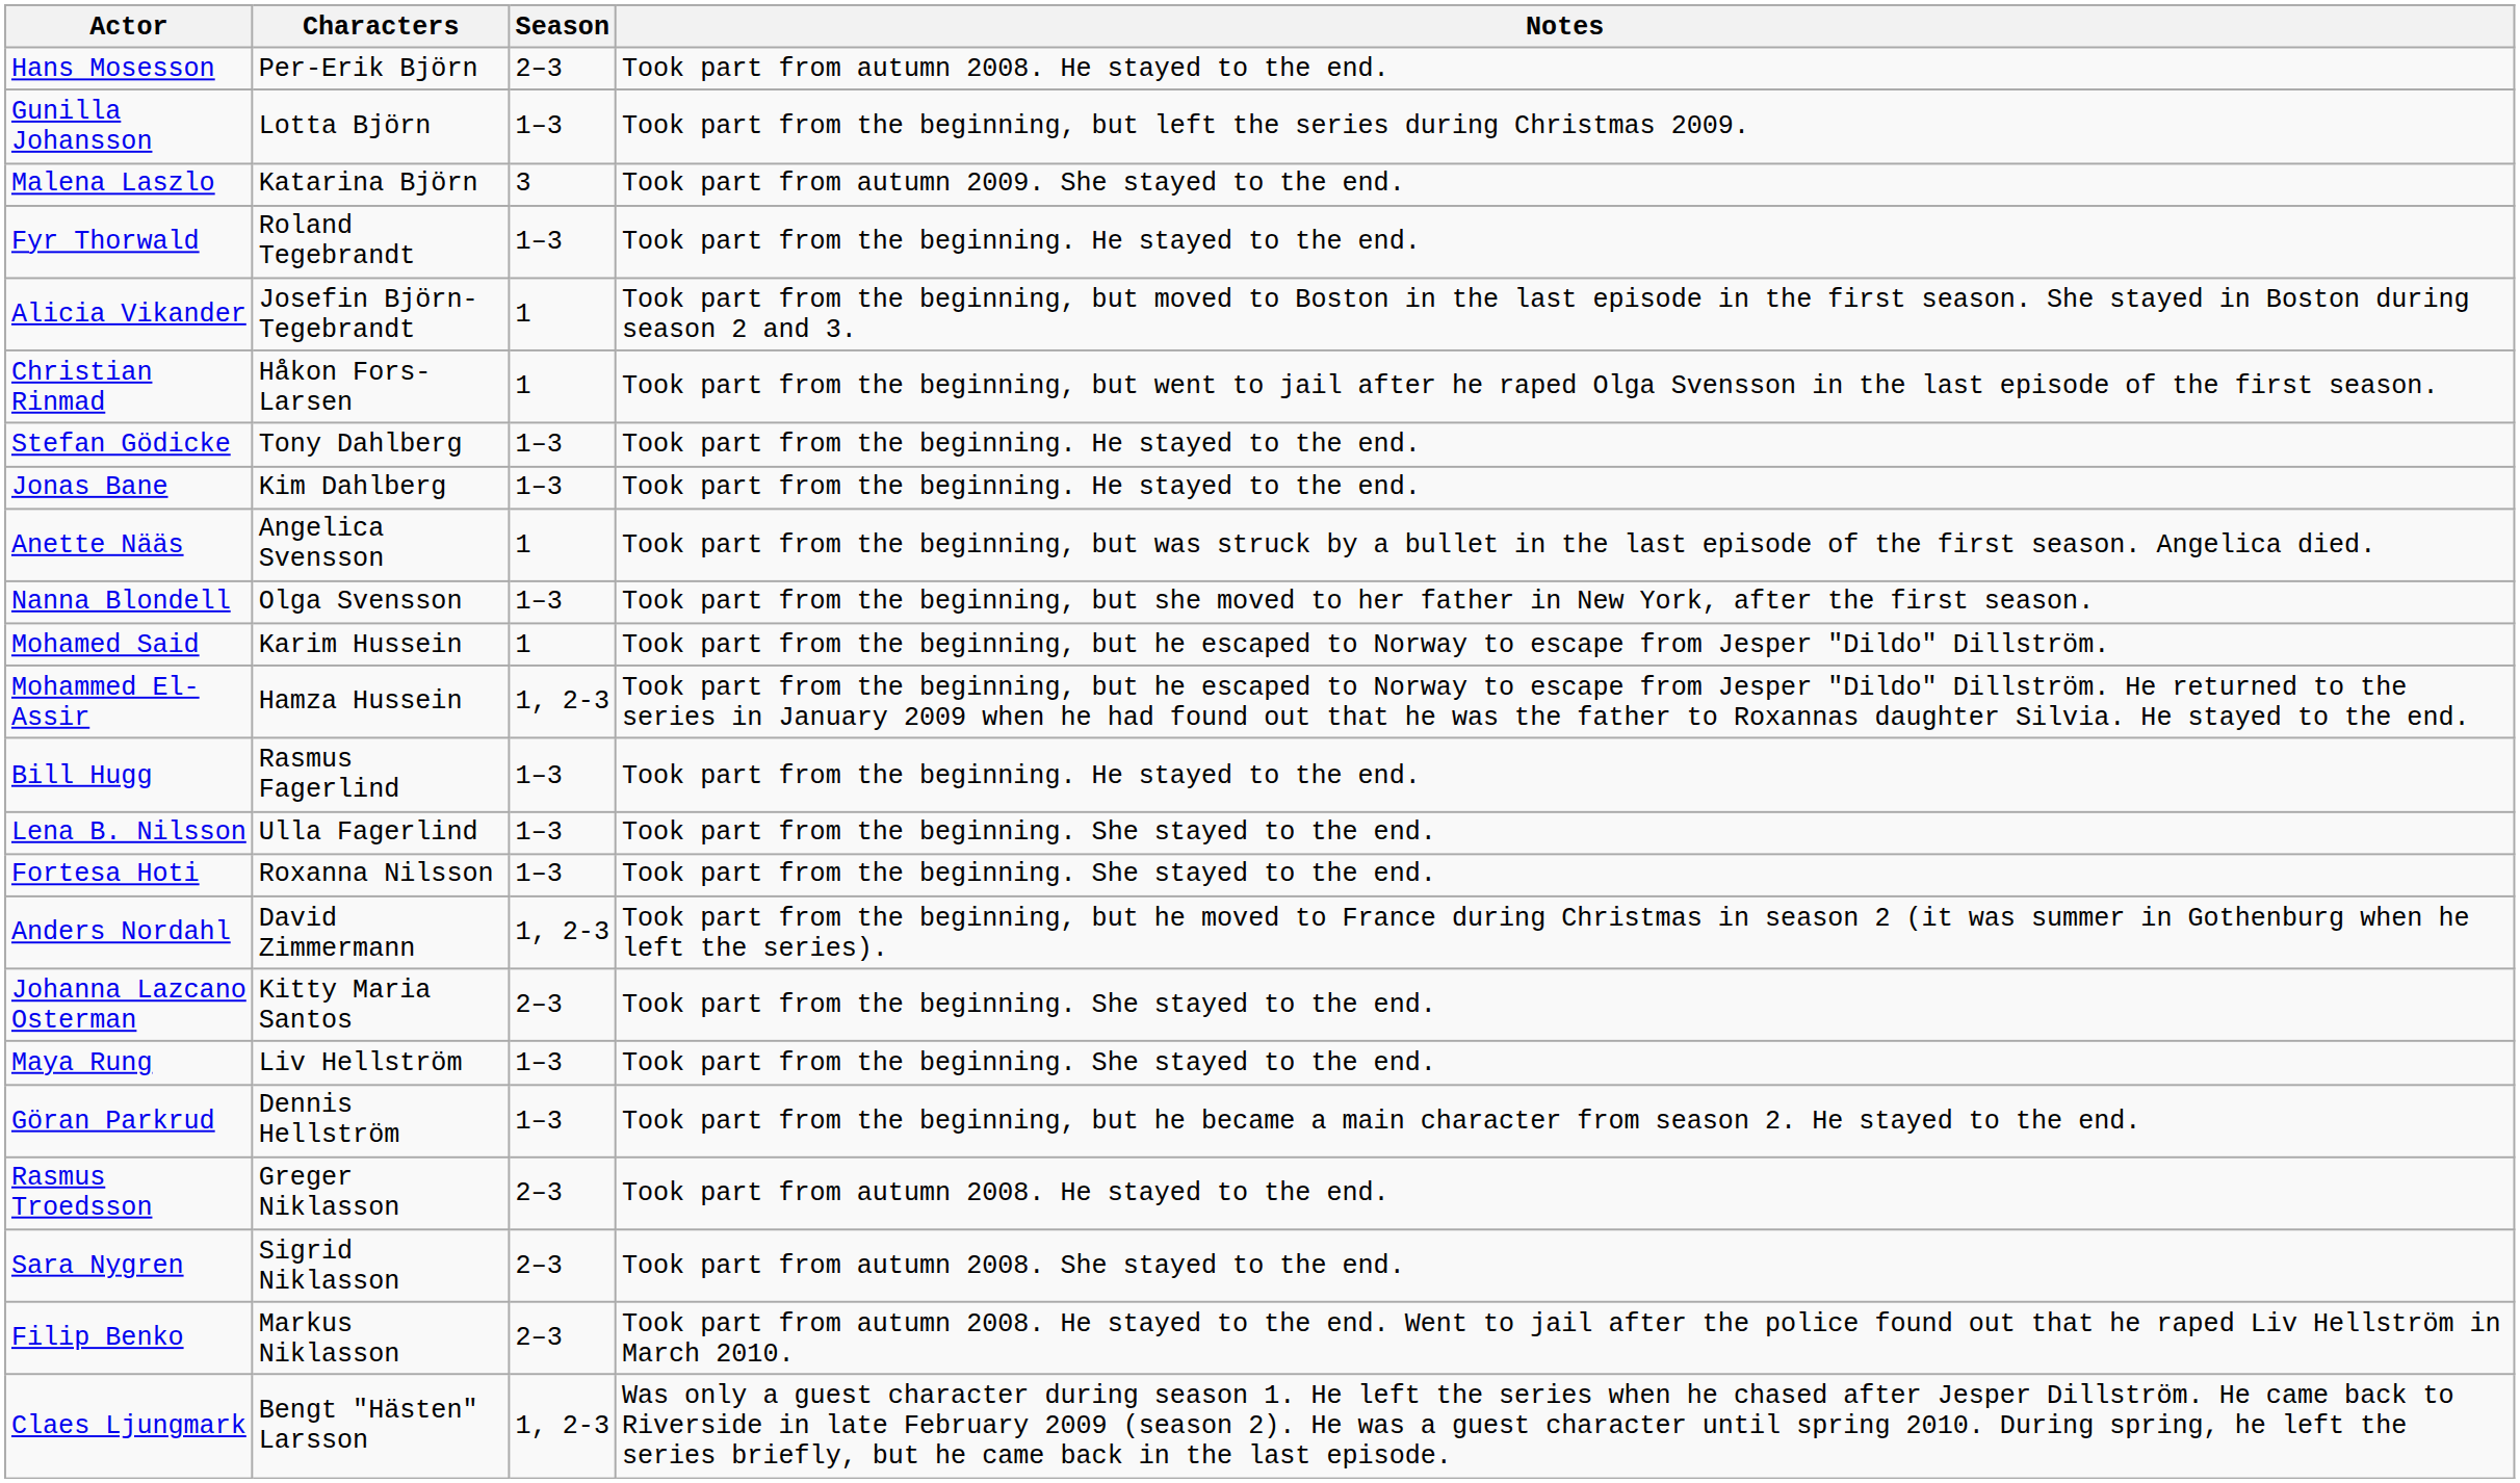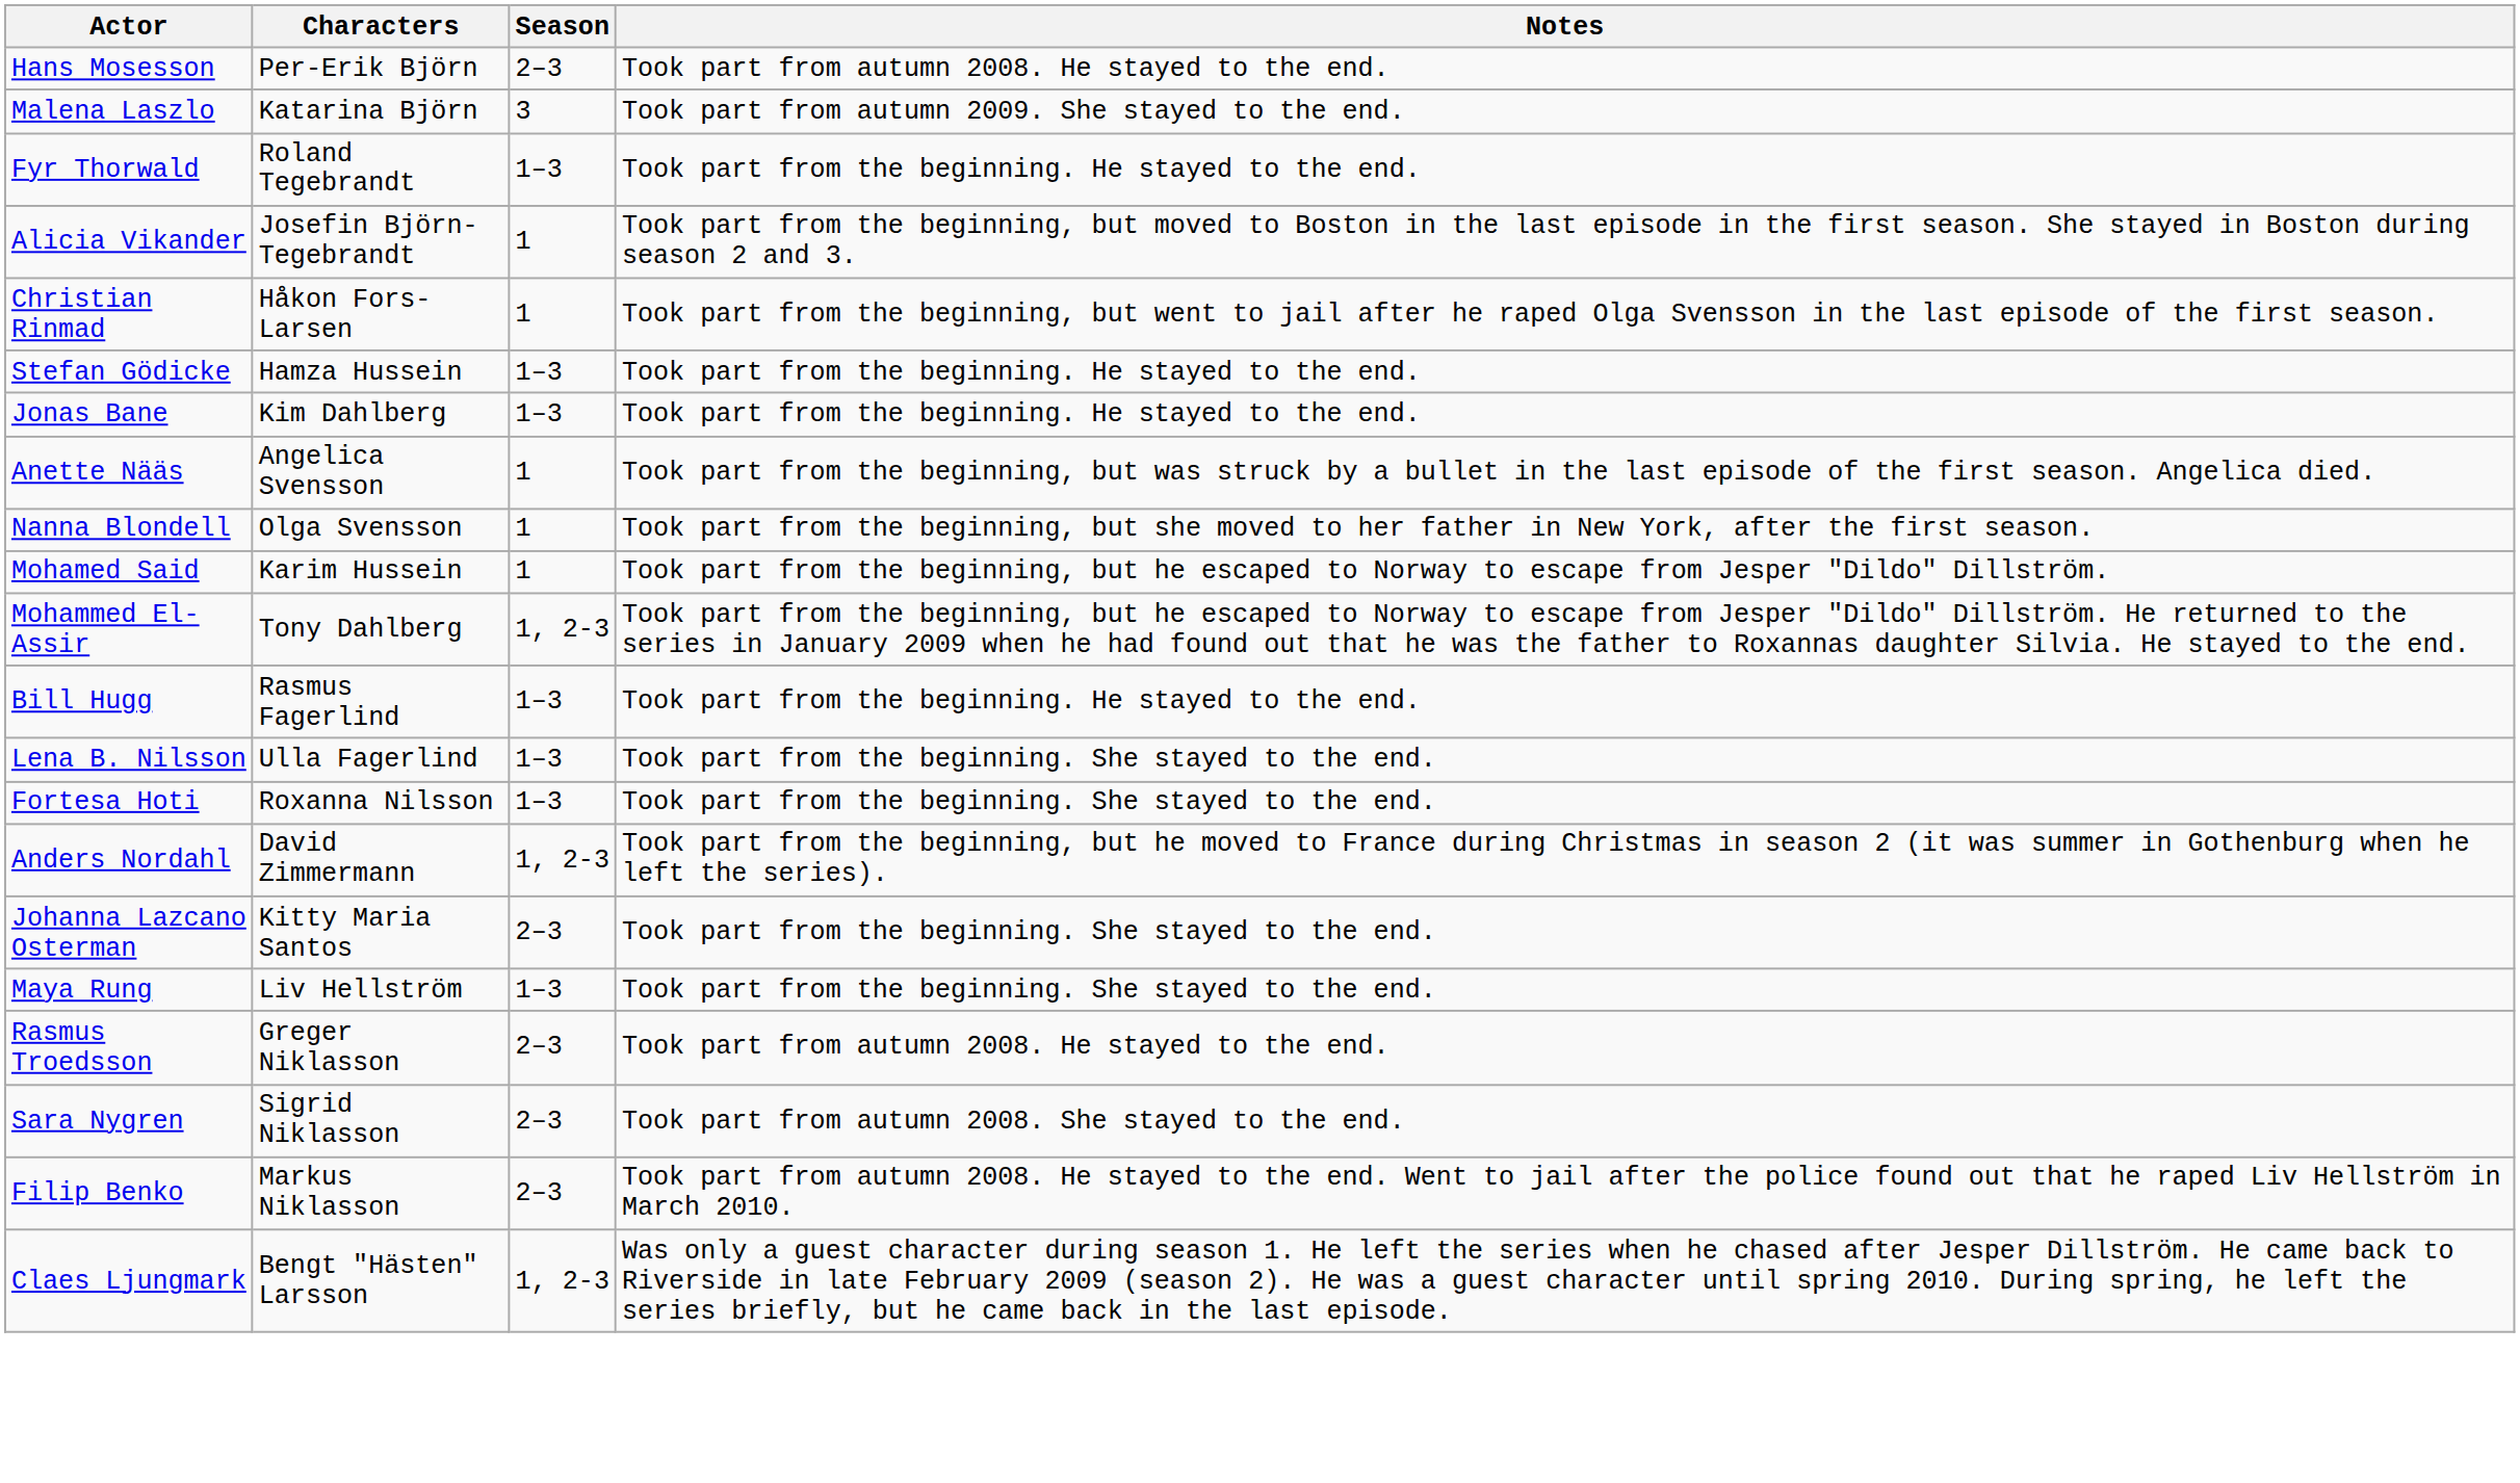- row: Gunilla Johansson | Lotta Björn | 1–3 | Took part from the beginning, but left the series during Christmas 2009.
Stefan Gödicke | Characters: Tony Dahlberg -> Hamza Hussein
Nanna Blondell | Season: 1–3 -> 1
Mohammed El-Assir | Characters: Hamza Hussein -> Tony Dahlberg
- row: Göran Parkrud | Dennis Hellström | 1–3 | Took part from the beginning, but he became a main character from season 2. He stayed to the end.
